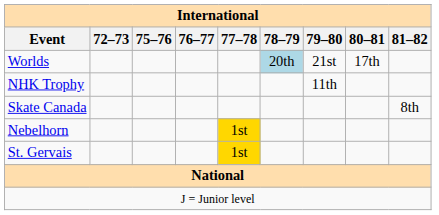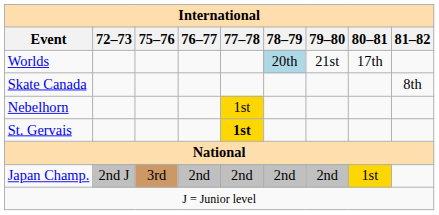- row: NHK Trophy | 11th
St. Gervais | 77–78: normal -> bold
+ row: Japan Champ. | 2nd J | 3rd | 2nd | 2nd | 2nd | 2nd | 1st
